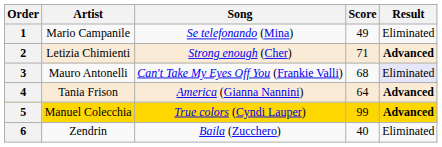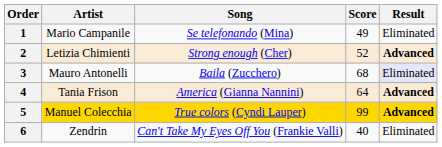2 | Score: 71 -> 52
3 | Song: Can't Take My Eyes Off You (Frankie Valli) -> Baila (Zucchero)
6 | Song: Baila (Zucchero) -> Can't Take My Eyes Off You (Frankie Valli)
